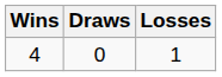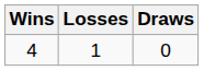columns swapped: Draws <-> Losses
